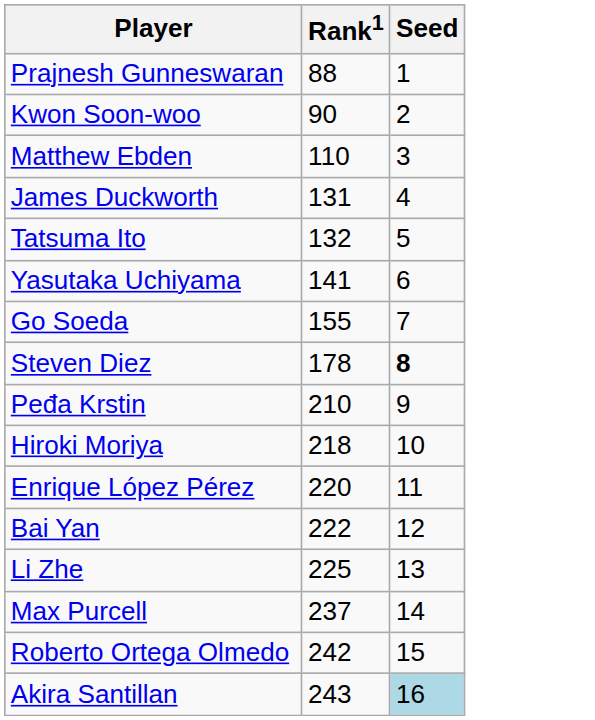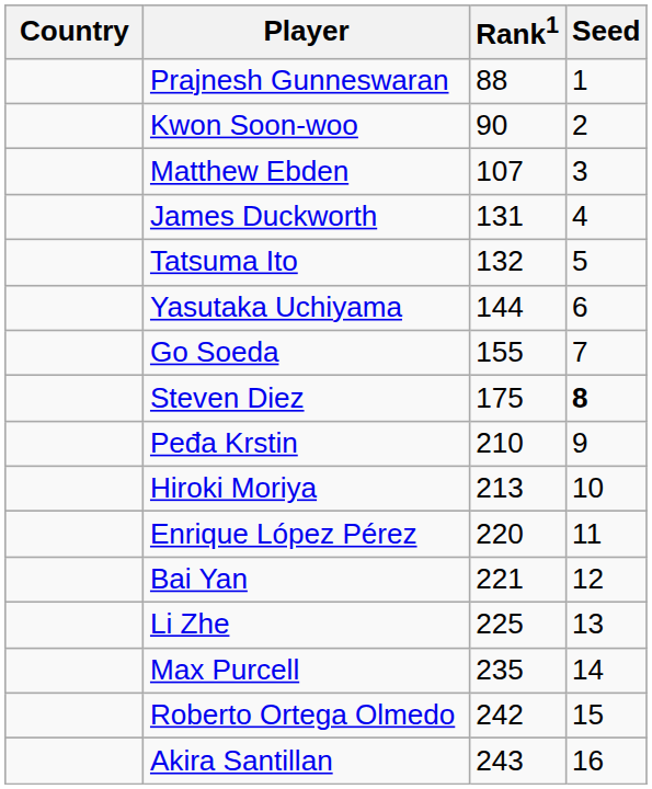+ column: Country
Matthew Ebden | Rank1: 110 -> 107
Yasutaka Uchiyama | Rank1: 141 -> 144
Steven Diez | Rank1: 178 -> 175
Hiroki Moriya | Rank1: 218 -> 213
Bai Yan | Rank1: 222 -> 221
Max Purcell | Rank1: 237 -> 235
Akira Santillan | Seed: lightblue background -> no background
